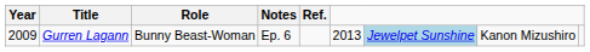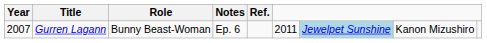Gurren Lagann | Year: 2009 -> 2007
Gurren Lagann | column 6: 2013 -> 2011
